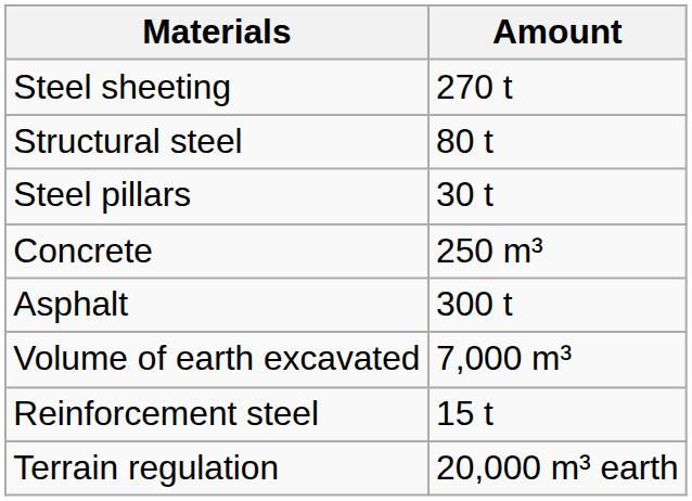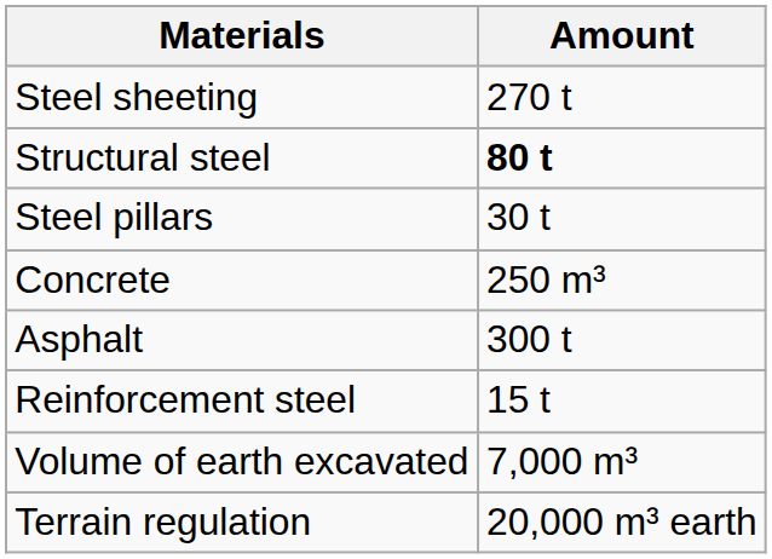Structural steel | Amount: normal -> bold
rows swapped: Reinforcement steel <-> Volume of earth excavated
